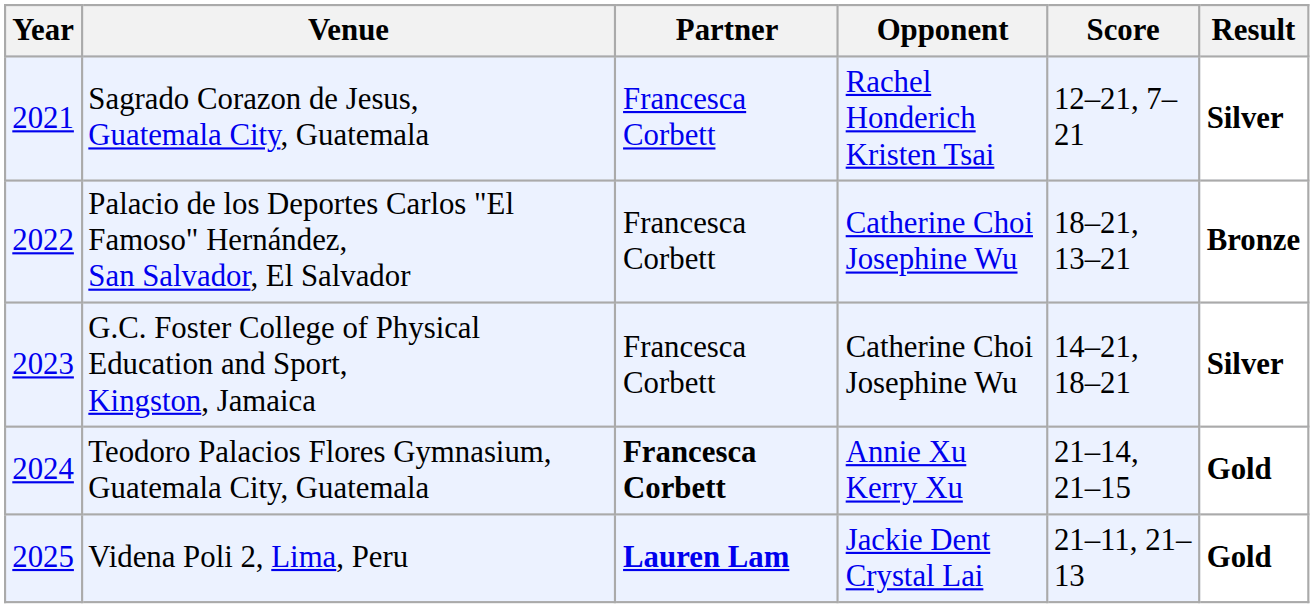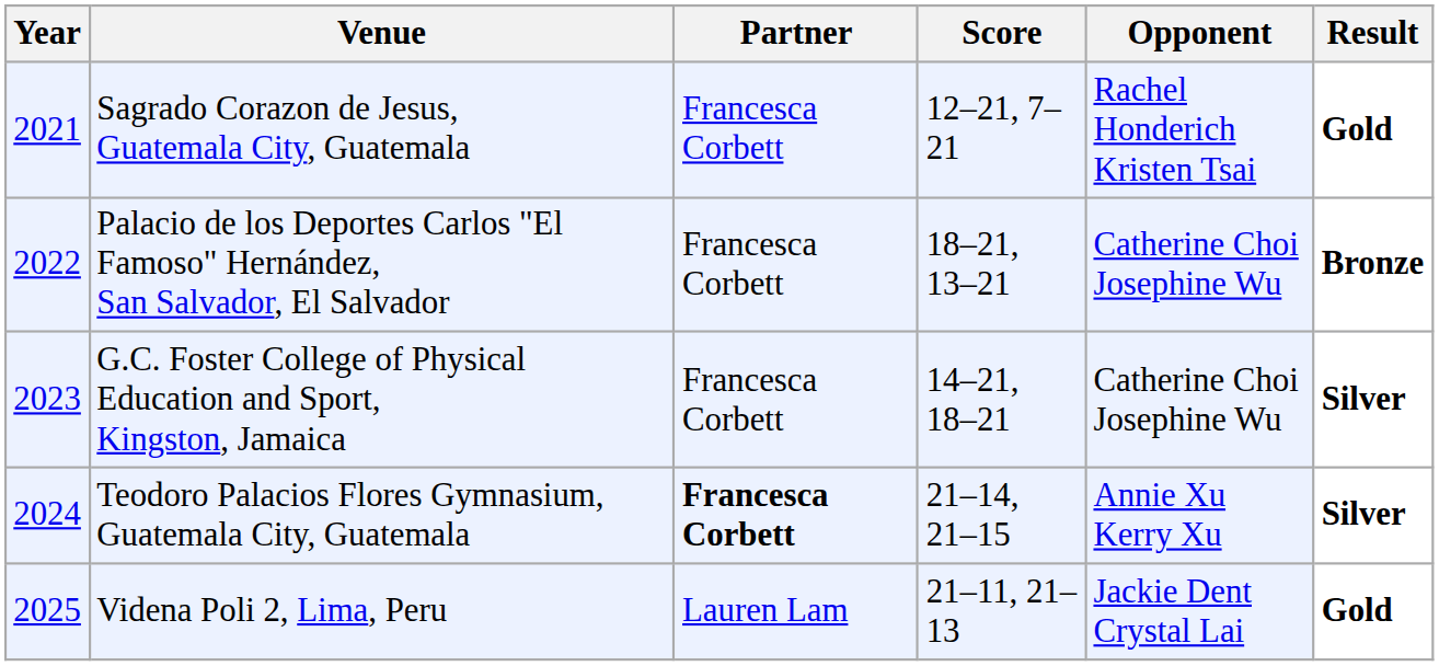columns swapped: Opponent <-> Score
Sagrado Corazon de Jesus, Guatemala City, Guatemala | Result: Silver -> Gold
Teodoro Palacios Flores Gymnasium, Guatemala City, Guatemala | Result: Gold -> Silver
Videna Poli 2, Lima, Peru | Partner: bold -> normal
